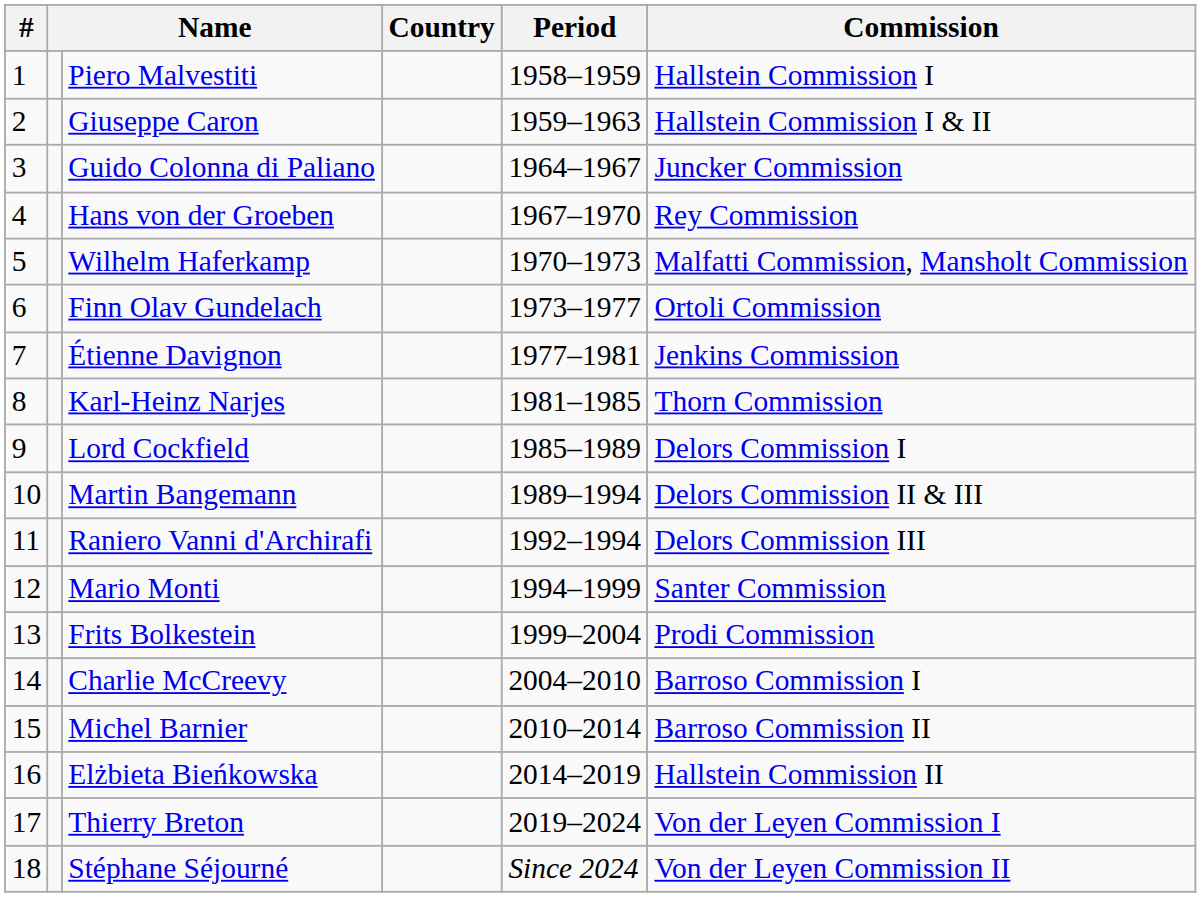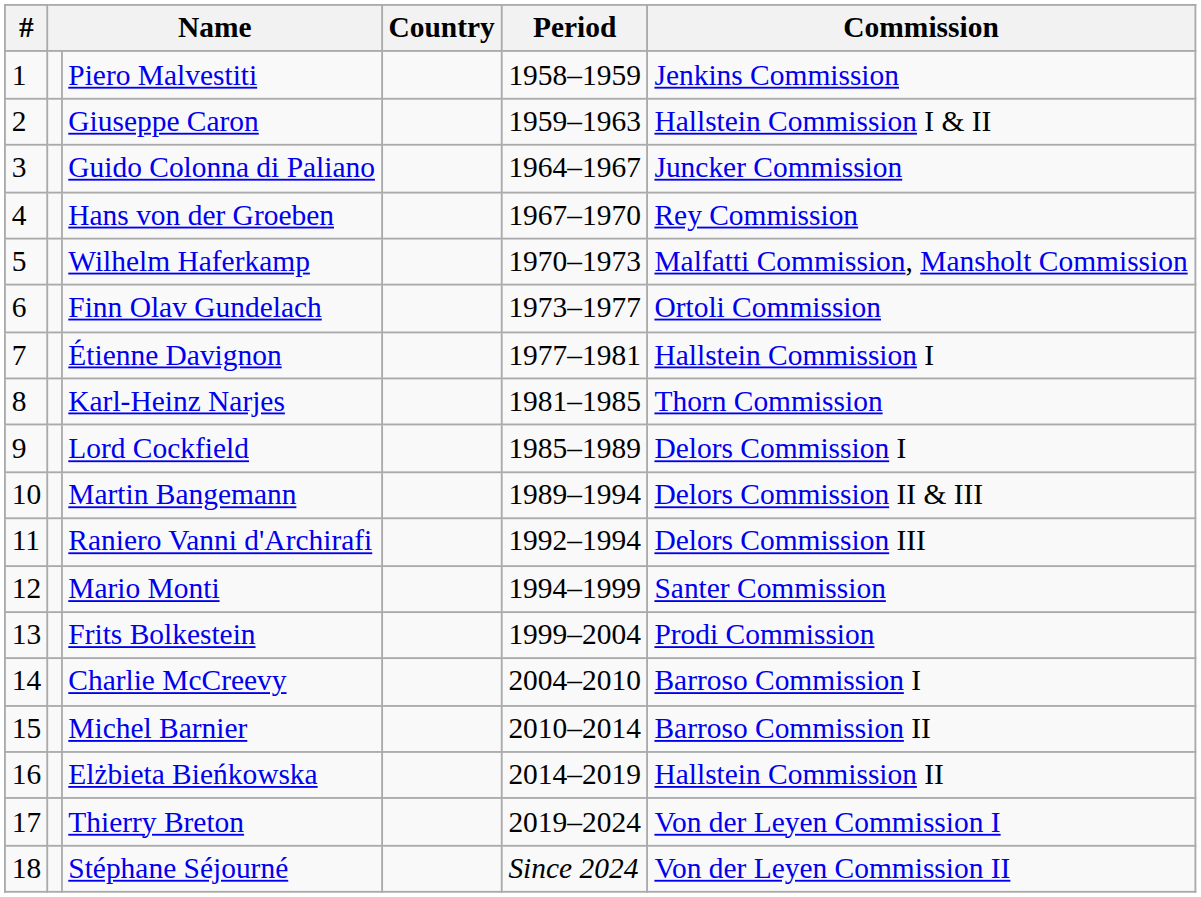Piero Malvestiti | Commission: Hallstein Commission I -> Jenkins Commission
Étienne Davignon | Commission: Jenkins Commission -> Hallstein Commission I
